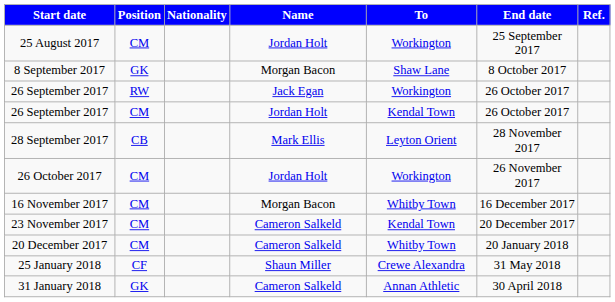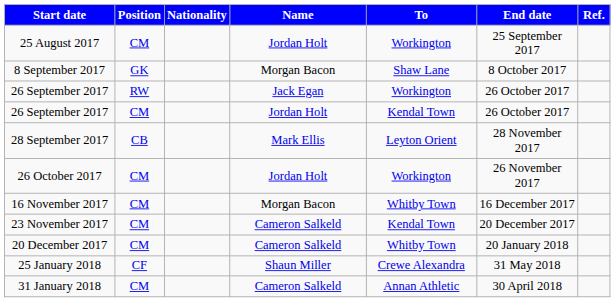31 January 2018 | Position: GK -> CM
